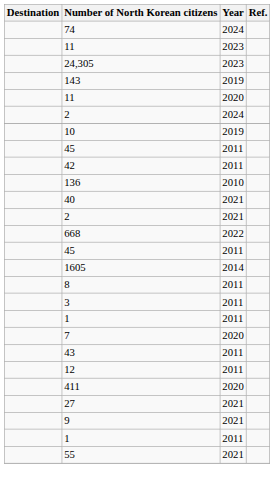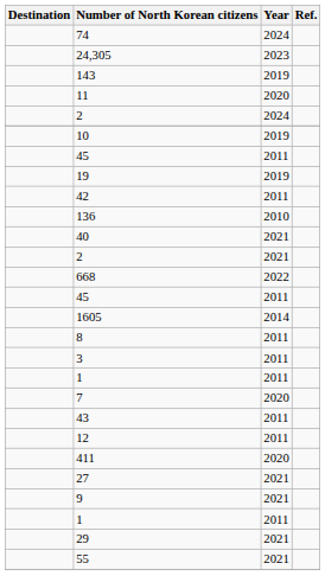- row: 11 | 2023
+ row: 19 | 2019
+ row: 29 | 2021
